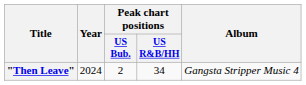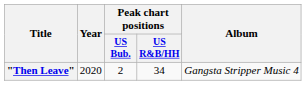"Then Leave" | Year: 2024 -> 2020
